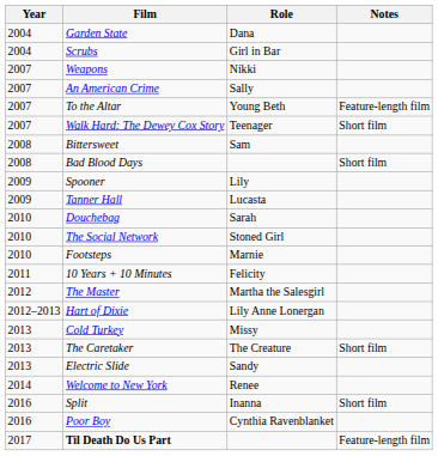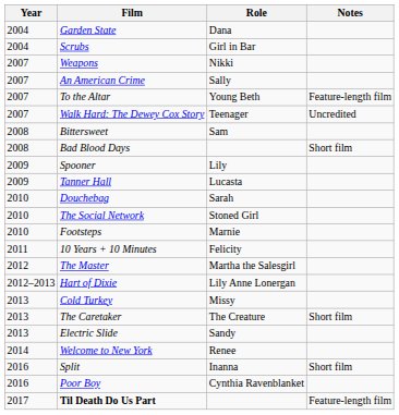Walk Hard: The Dewey Cox Story | Notes: Short film -> Uncredited
